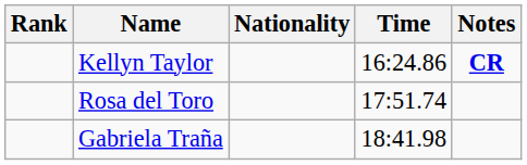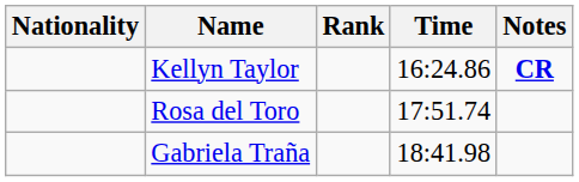columns swapped: Rank <-> Nationality
